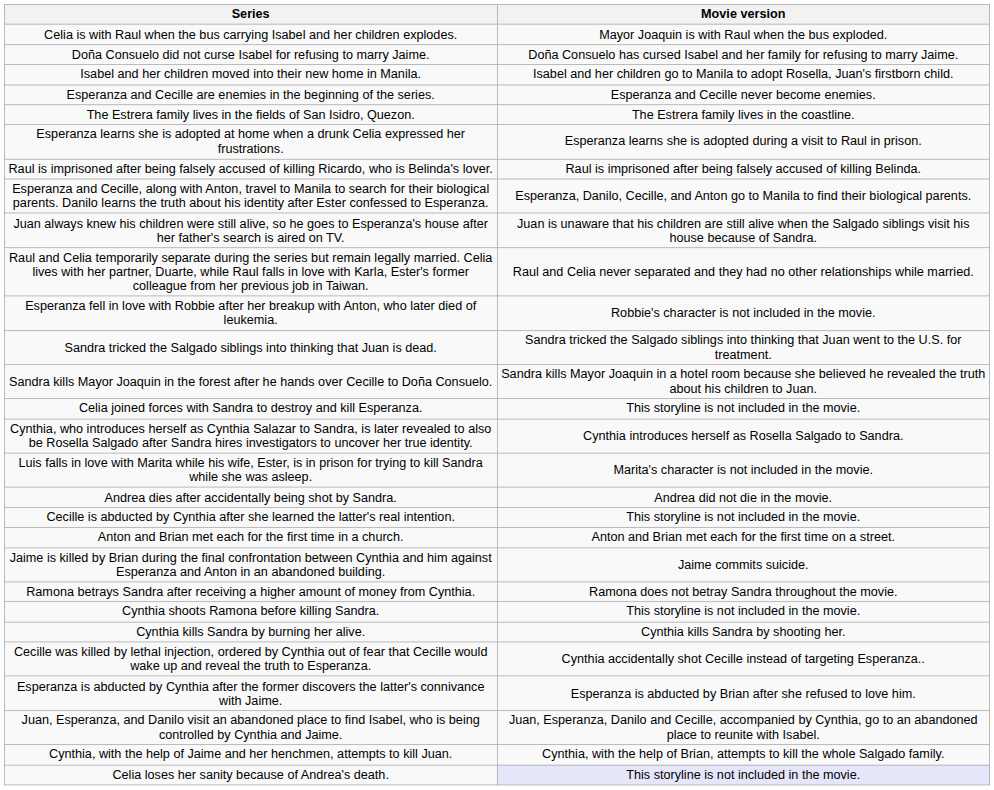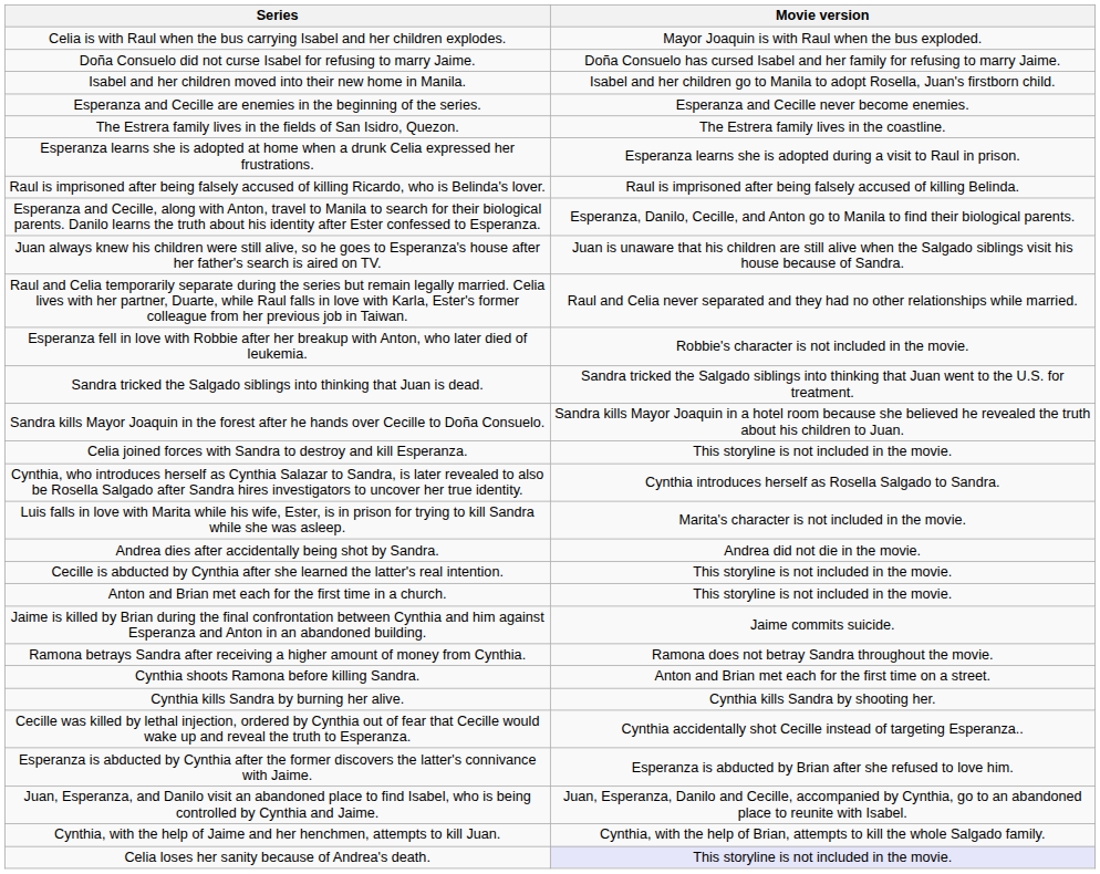Anton and Brian met each for the first time in a church. | Movie version: Anton and Brian met each for the first time on a street. -> This storyline is not included in the movie.
Cynthia shoots Ramona before killing Sandra. | Movie version: This storyline is not included in the movie. -> Anton and Brian met each for the first time on a street.
